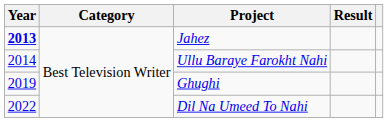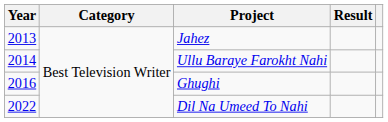Jahez | Year: bold -> normal
Ghughi | Year: 2019 -> 2016
